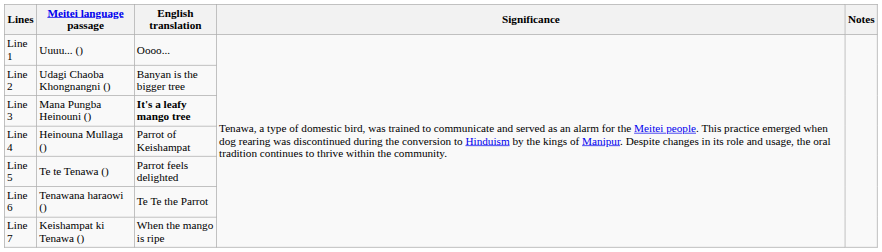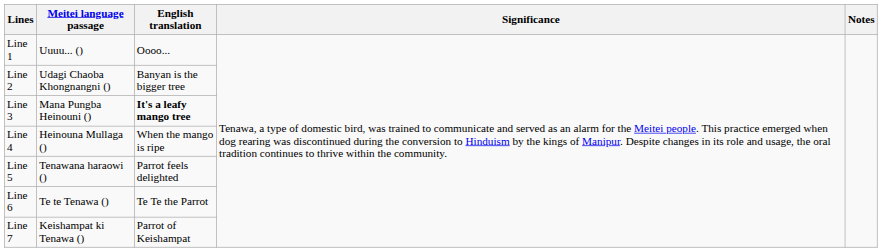Line 4 | English translation: Parrot of Keishampat -> When the mango is ripe
Line 5 | Meitei language passage: Te te Tenawa () -> Tenawana haraowi ()
Line 6 | Meitei language passage: Tenawana haraowi () -> Te te Tenawa ()
Line 7 | English translation: When the mango is ripe -> Parrot of Keishampat
